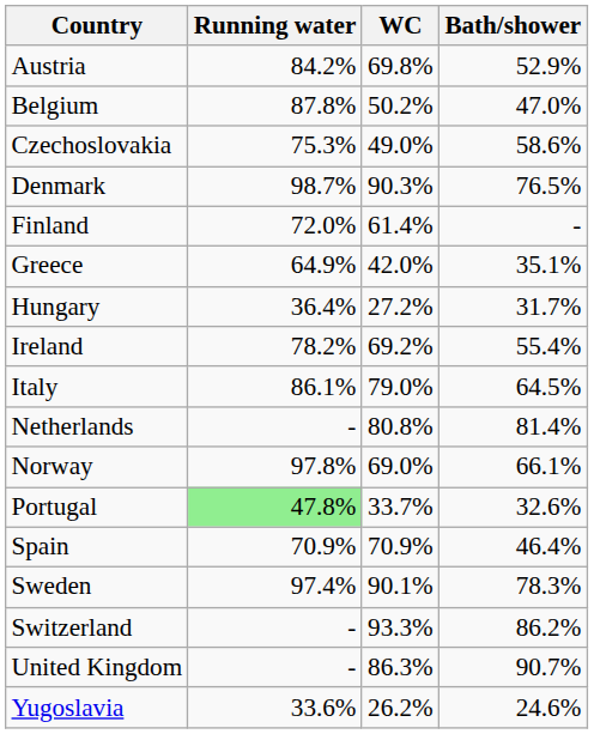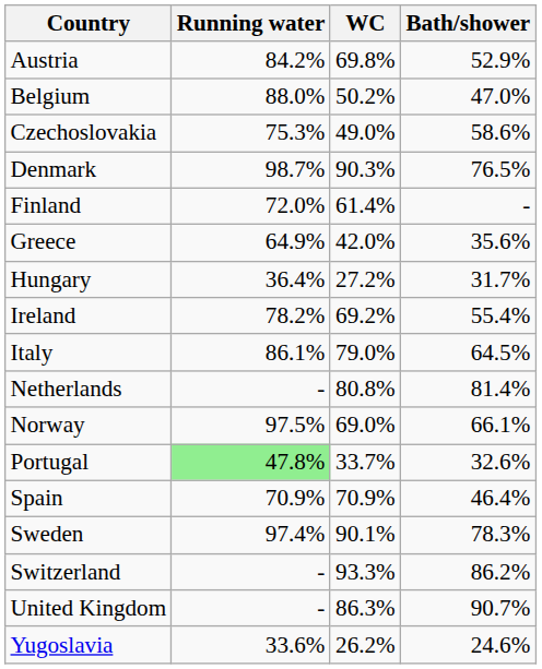Belgium | Running water: 87.8% -> 88.0%
Greece | Bath/shower: 35.1% -> 35.6%
Norway | Running water: 97.8% -> 97.5%
